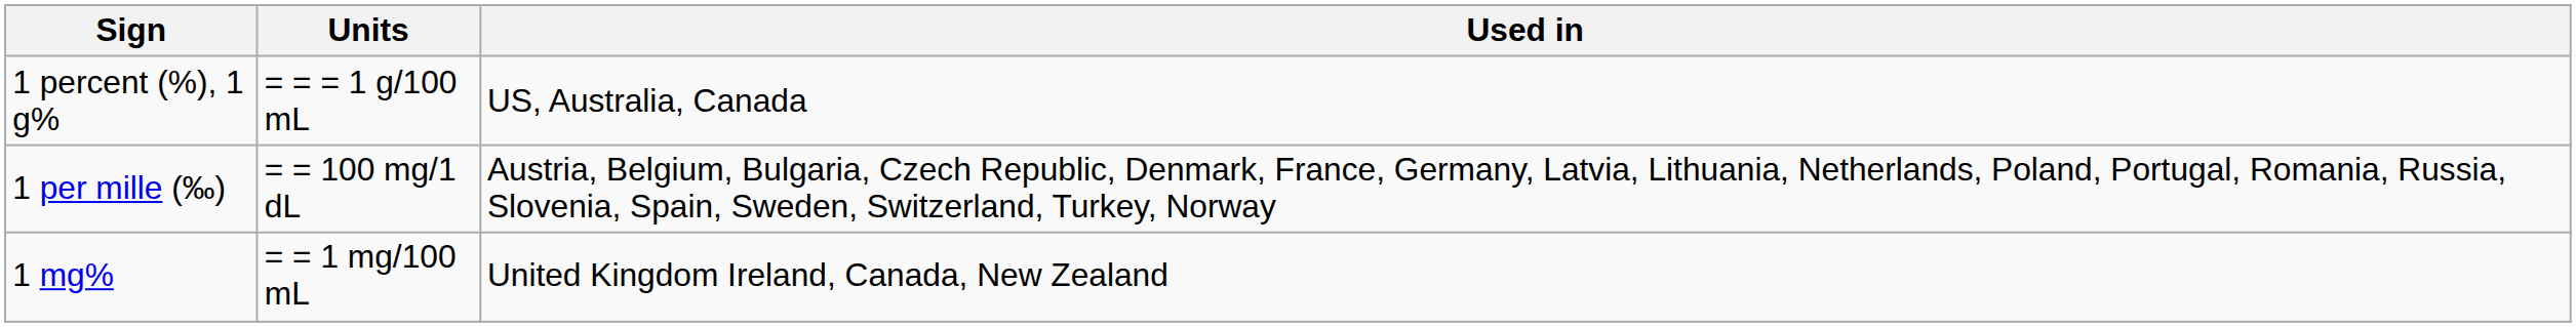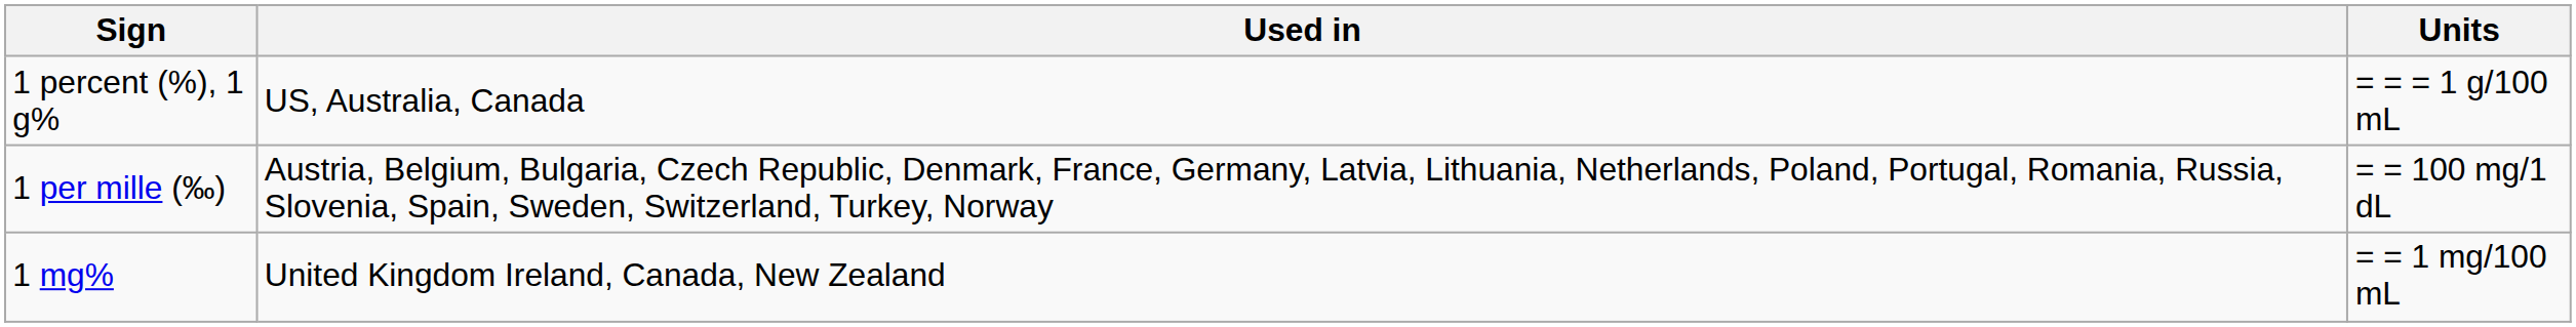columns swapped: Units <-> Used in
